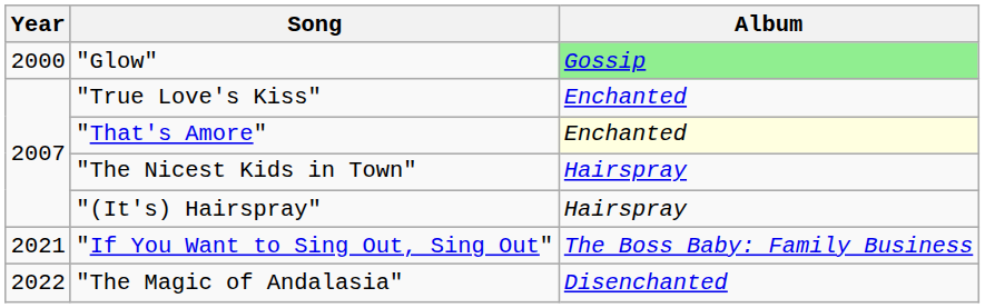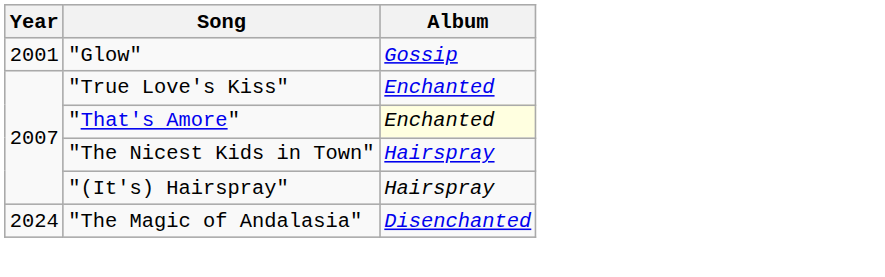"Glow" | Year: 2000 -> 2001
"Glow" | Album: lightgreen background -> no background
- row: 2021 | "If You Want to Sing Out, Sing Out" | The Boss Baby: Family Business
"The Magic of Andalasia" | Year: 2022 -> 2024
